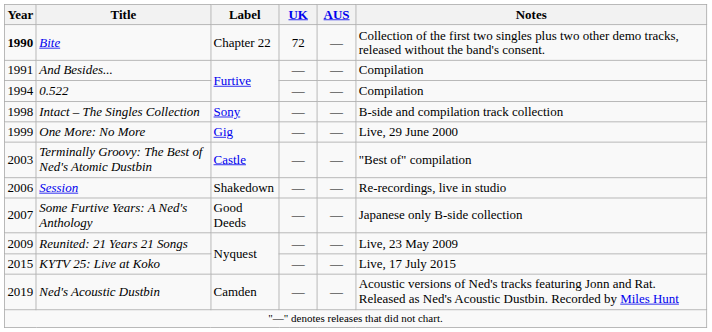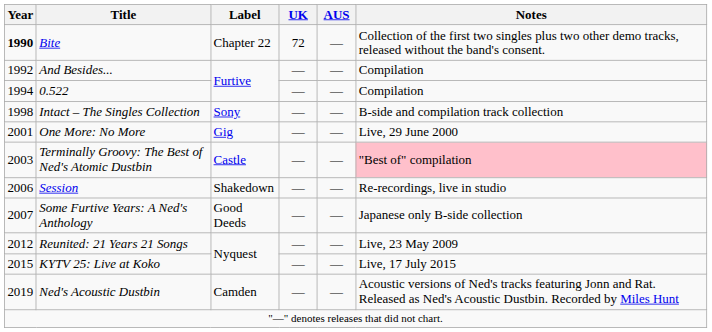And Besides... | Year: 1991 -> 1992
One More: No More | Year: 1999 -> 2001
Terminally Groovy: The Best of Ned's Atomic Dustbin | Notes: no background -> pink background
Reunited: 21 Years 21 Songs | Year: 2009 -> 2012
